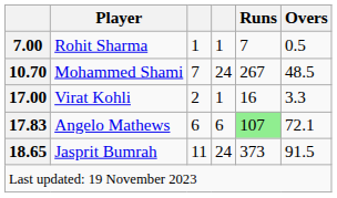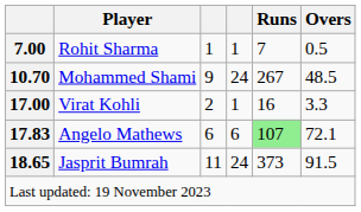Mohammed Shami | column 3: 7 -> 9
